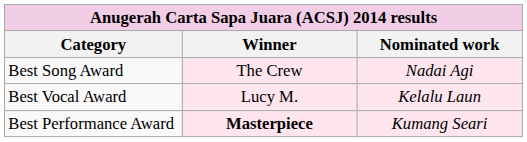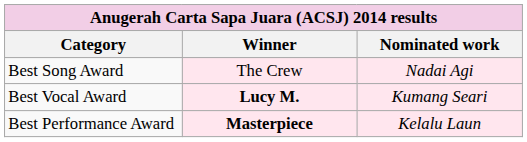Best Vocal Award | Winner: normal -> bold
Best Vocal Award | Nominated work: Kelalu Laun -> Kumang Seari
Best Performance Award | Nominated work: Kumang Seari -> Kelalu Laun
